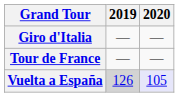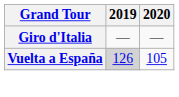- row: Tour de France | — | —
Vuelta a España | 2020: lavender background -> no background
